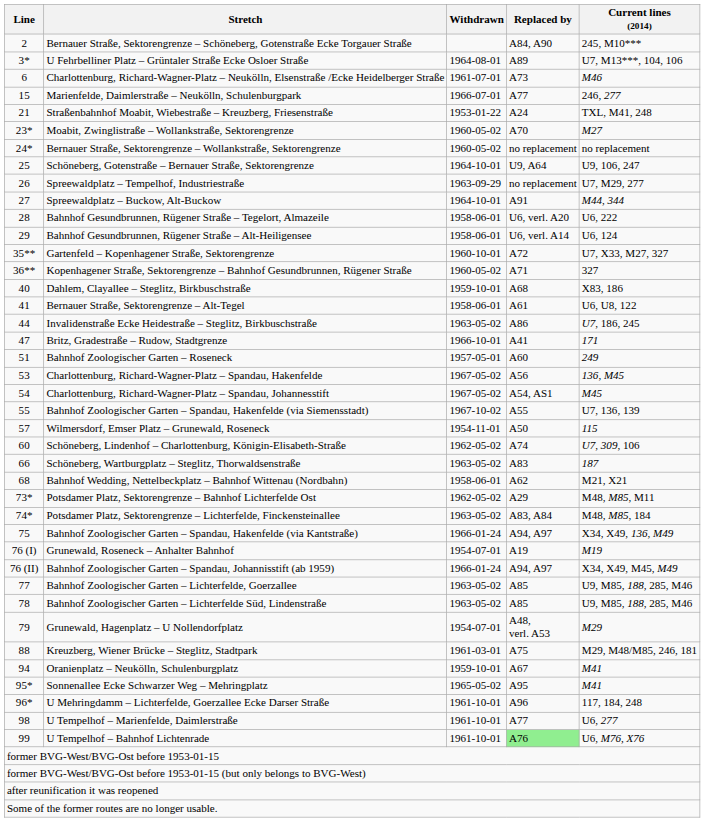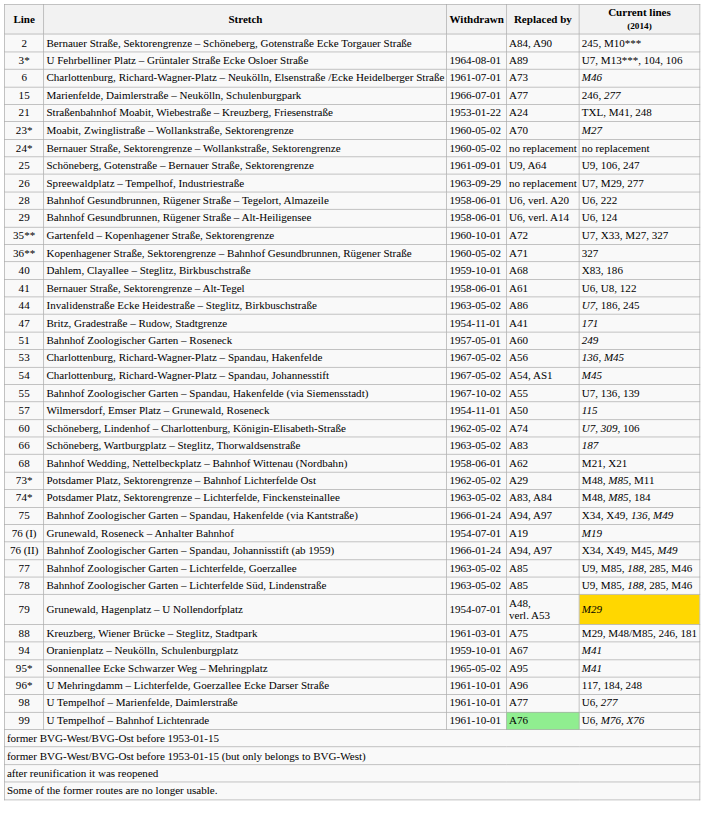Schöneberg, Gotenstraße – Bernauer Straße, Sektorengrenze | Withdrawn: 1964-10-01 -> 1961-09-01
- row: 27 | Spreewaldplatz – Buckow, Alt-Buckow | 1964-10-01 | A91 | M44, 344
Britz, Gradestraße – Rudow, Stadtgrenze | Withdrawn: 1966-10-01 -> 1954-11-01
Grunewald, Hagenplatz – U Nollendorfplatz | Current lines (2014): no background -> gold background
